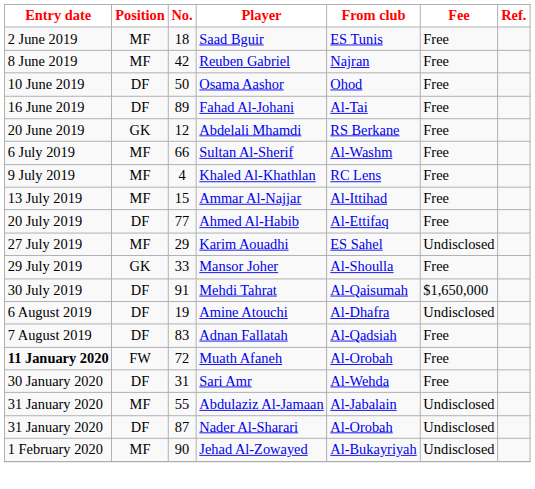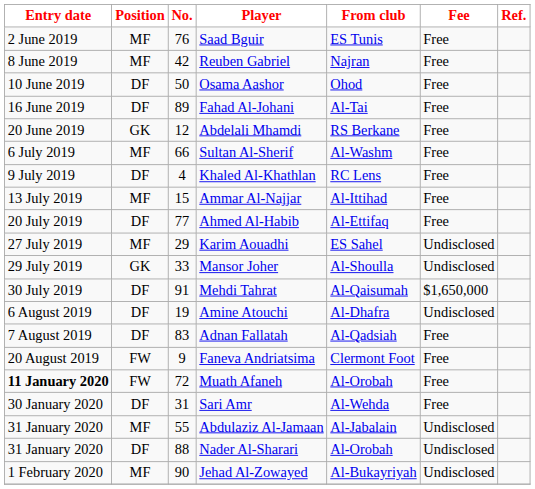Saad Bguir | No.: 18 -> 76
Khaled Al-Khathlan | Position: MF -> DF
Mansor Joher | Fee: Free -> Undisclosed
+ row: 20 August 2019 | FW | 9 | Faneva Andriatsima | Clermont Foot | Free
Nader Al-Sharari | No.: 87 -> 88
